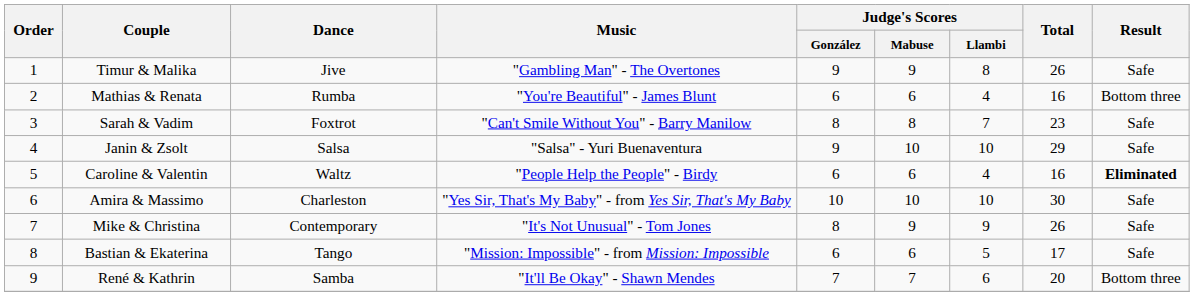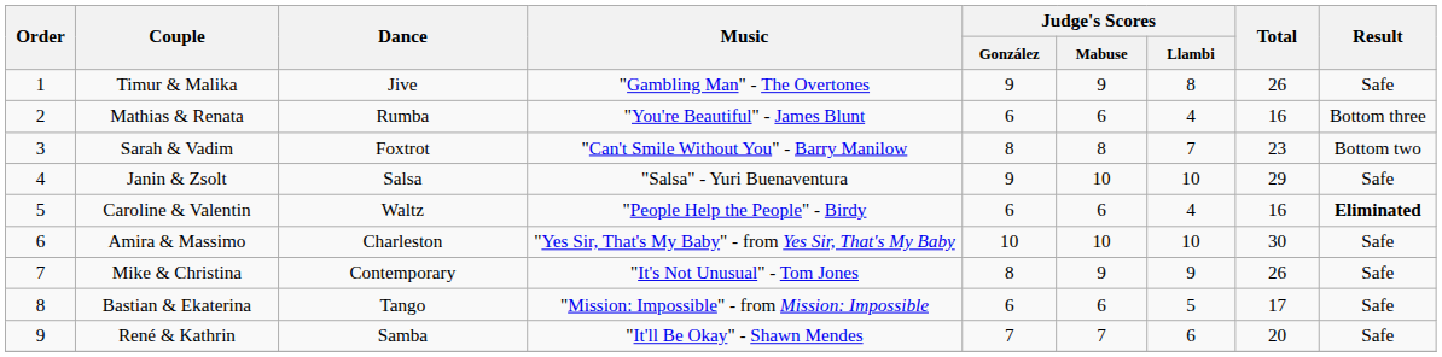Sarah & Vadim | Result: Safe -> Bottom two
René & Kathrin | Result: Bottom three -> Safe
